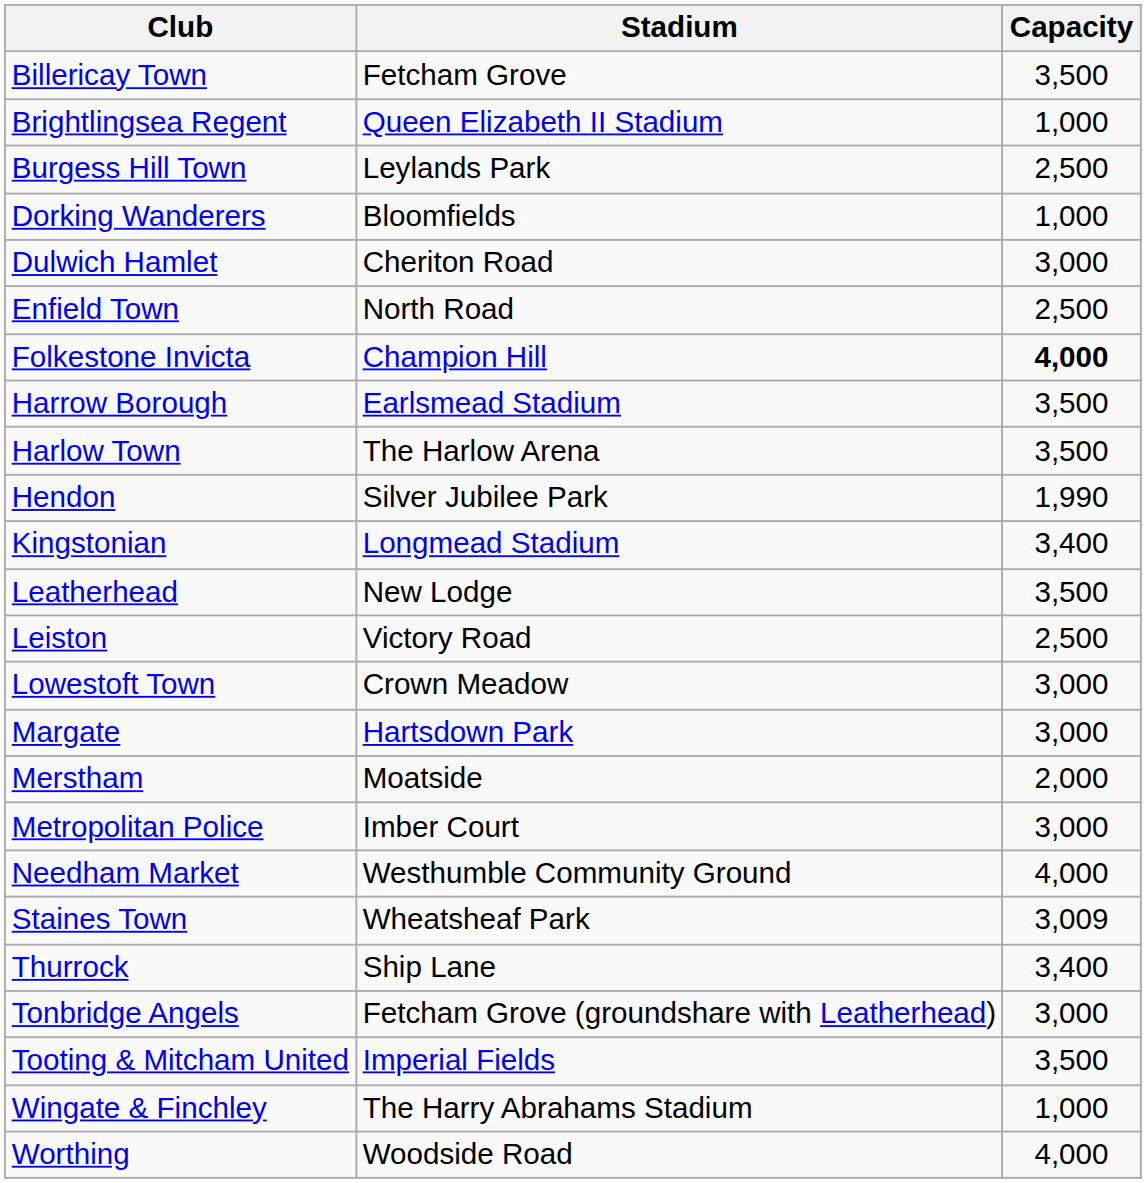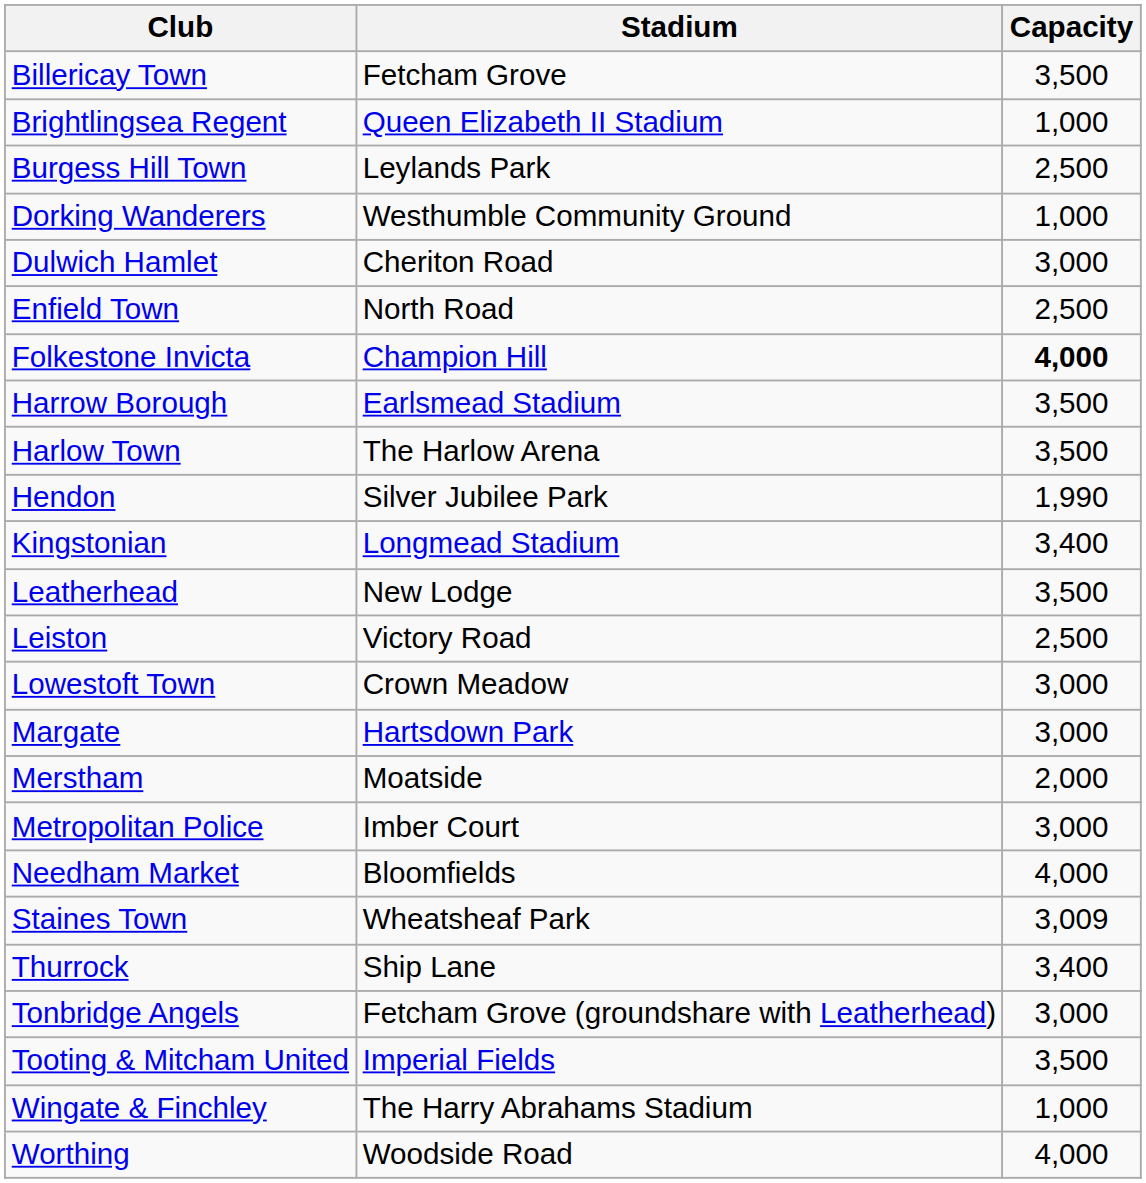Dorking Wanderers | Stadium: Bloomfields -> Westhumble Community Ground
Needham Market | Stadium: Westhumble Community Ground -> Bloomfields
